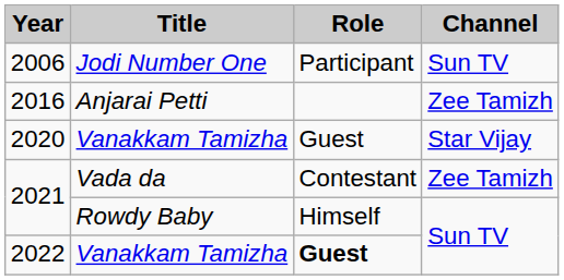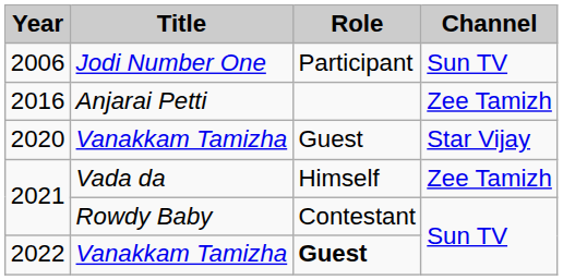2021 / Vada da | Role: Contestant -> Himself
2021 / Rowdy Baby | Role: Himself -> Contestant
